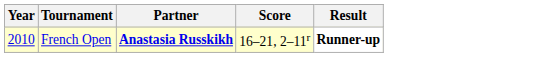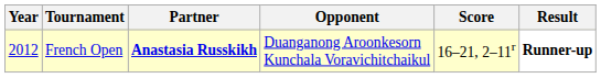+ column: Opponent | Duanganong Aroonkesorn Kunchala Voravichitchaikul
French Open | Year: 2010 -> 2012
